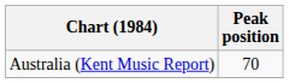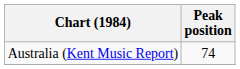Australia (Kent Music Report) | Peak position: 70 -> 74
